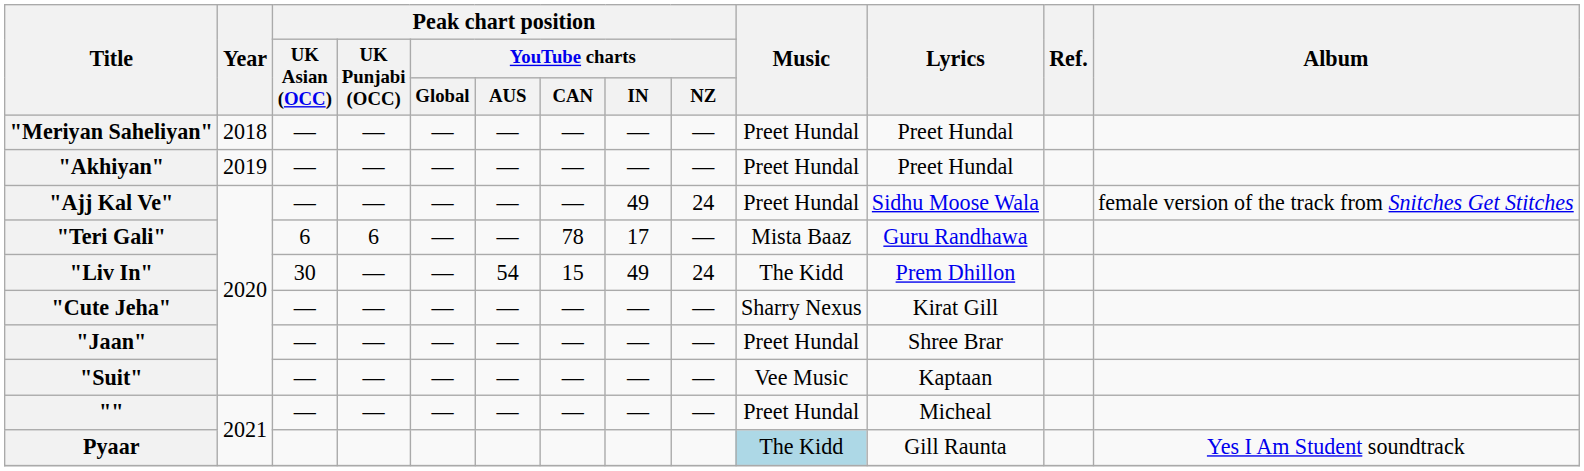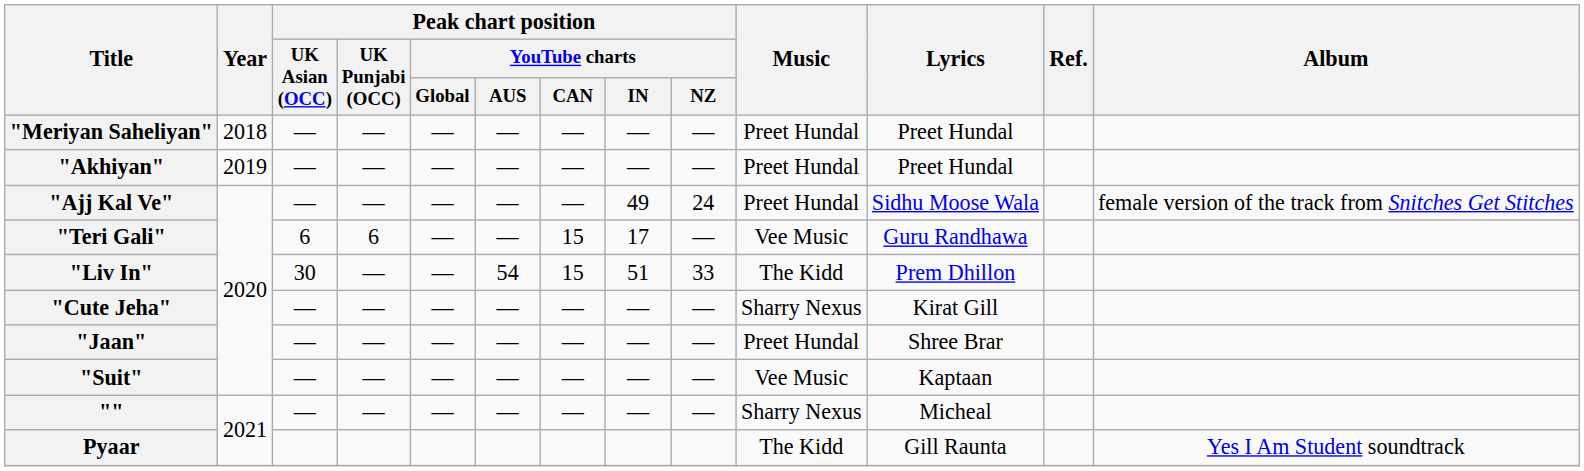"Teri Gali" | Peak chart position / YouTube charts / CAN: 78 -> 15
"Teri Gali" | Music: Mista Baaz -> Vee Music
"Liv In" | Peak chart position / YouTube charts / IN: 49 -> 51
"Liv In" | Peak chart position / YouTube charts / NZ: 24 -> 33
"" | Music: Preet Hundal -> Sharry Nexus
Pyaar | Music: lightblue background -> no background
